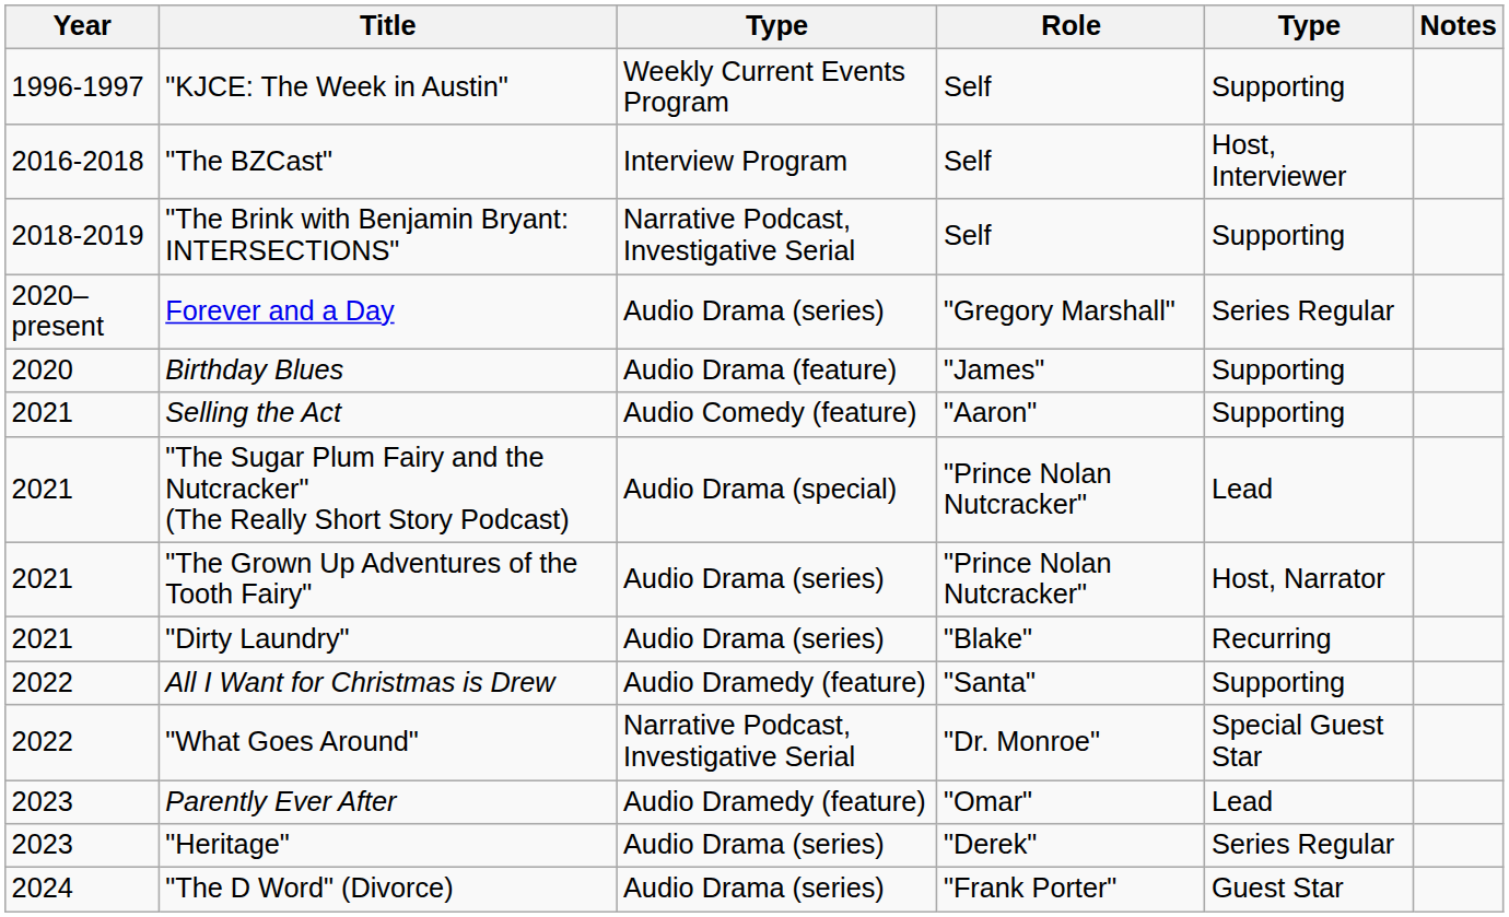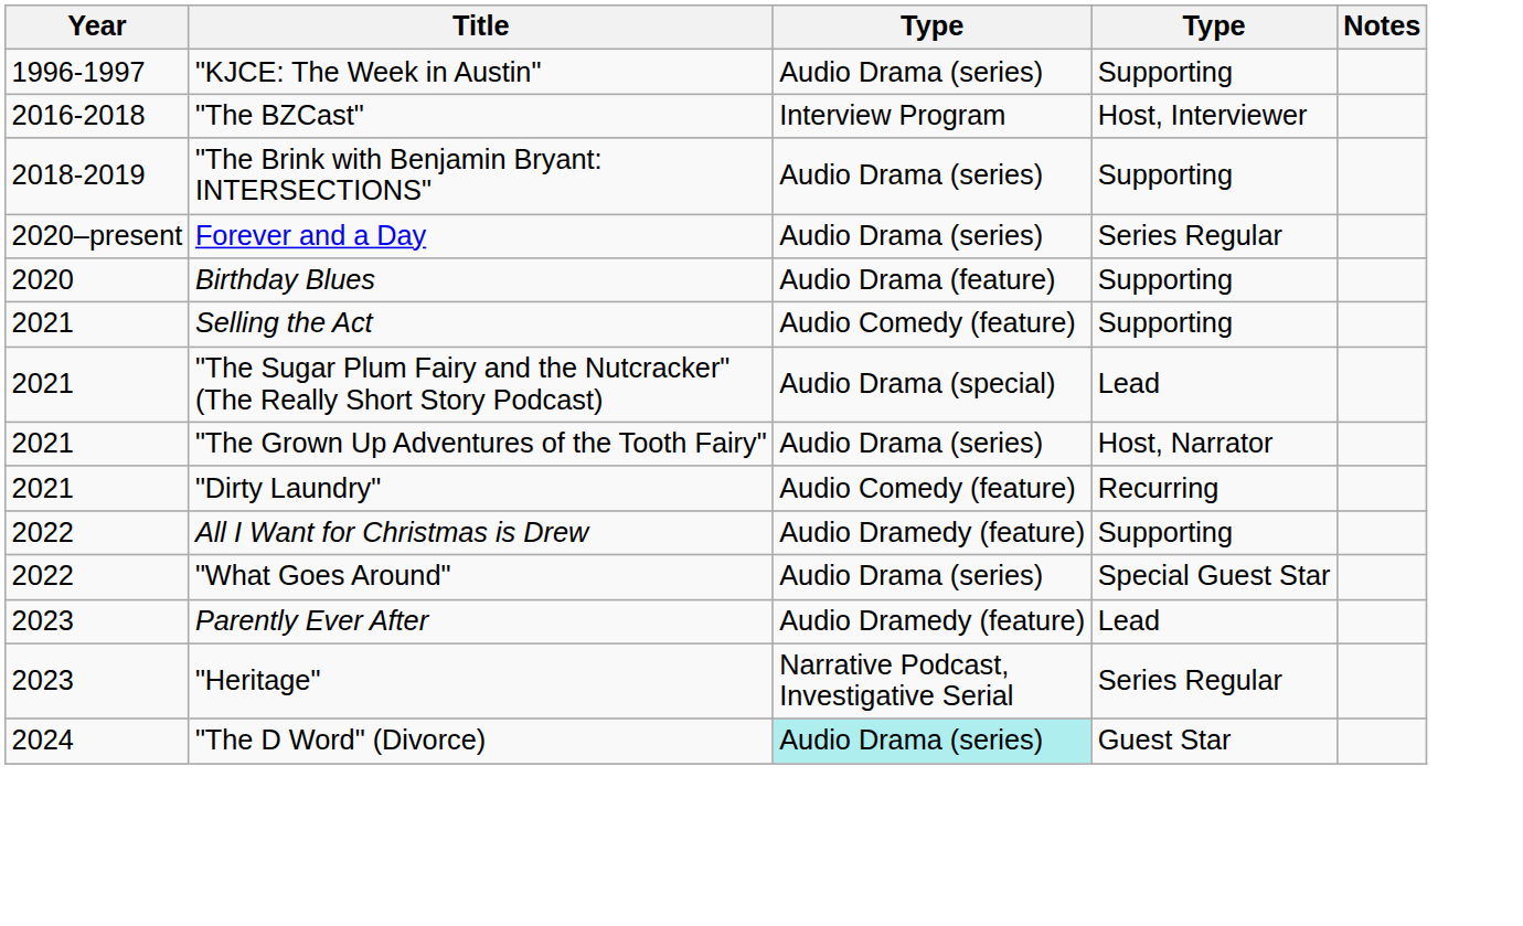- column: Role | Self | Self | Self | "Gregory Marshall" | "James" | "Aaron" | "Prince Nolan Nutcracker" | "Prince Nolan Nutcracker" | "Blake" | "Santa" | "Dr. Monroe" | "Omar" | "Derek" | "Frank Porter"
"KJCE: The Week in Austin" | column 3: Weekly Current Events Program -> Audio Drama (series)
"The Brink with Benjamin Bryant: INTERSECTIONS" | column 3: Narrative Podcast, Investigative Serial -> Audio Drama (series)
"Dirty Laundry" | column 3: Audio Drama (series) -> Audio Comedy (feature)
"What Goes Around" | column 3: Narrative Podcast, Investigative Serial -> Audio Drama (series)
"Heritage" | column 3: Audio Drama (series) -> Narrative Podcast, Investigative Serial
"The D Word" (Divorce) | column 3: no background -> paleturquoise background
